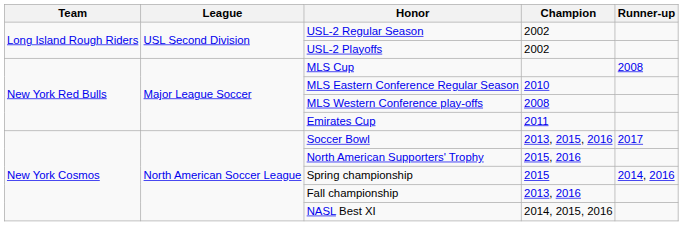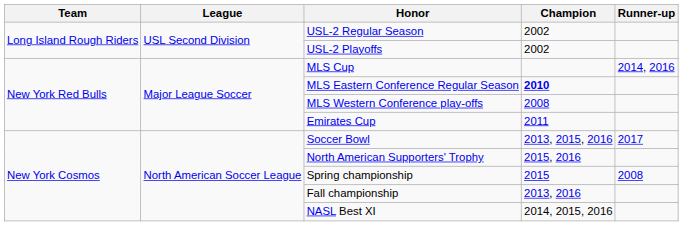MLS Cup | Runner-up: 2008 -> 2014, 2016
MLS Eastern Conference Regular Season | Champion: normal -> bold
Spring championship | Runner-up: 2014, 2016 -> 2008
